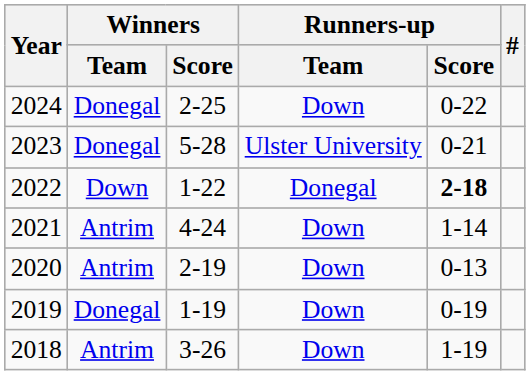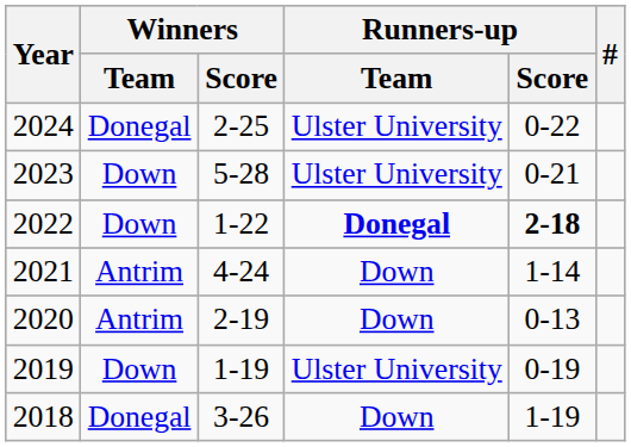2024 | Runners-up / Team: Down -> Ulster University
2023 | Winners / Team: Donegal -> Down
2022 | Runners-up / Team: normal -> bold
2019 | Winners / Team: Donegal -> Down
2019 | Runners-up / Team: Down -> Ulster University
2018 | Winners / Team: Antrim -> Donegal
